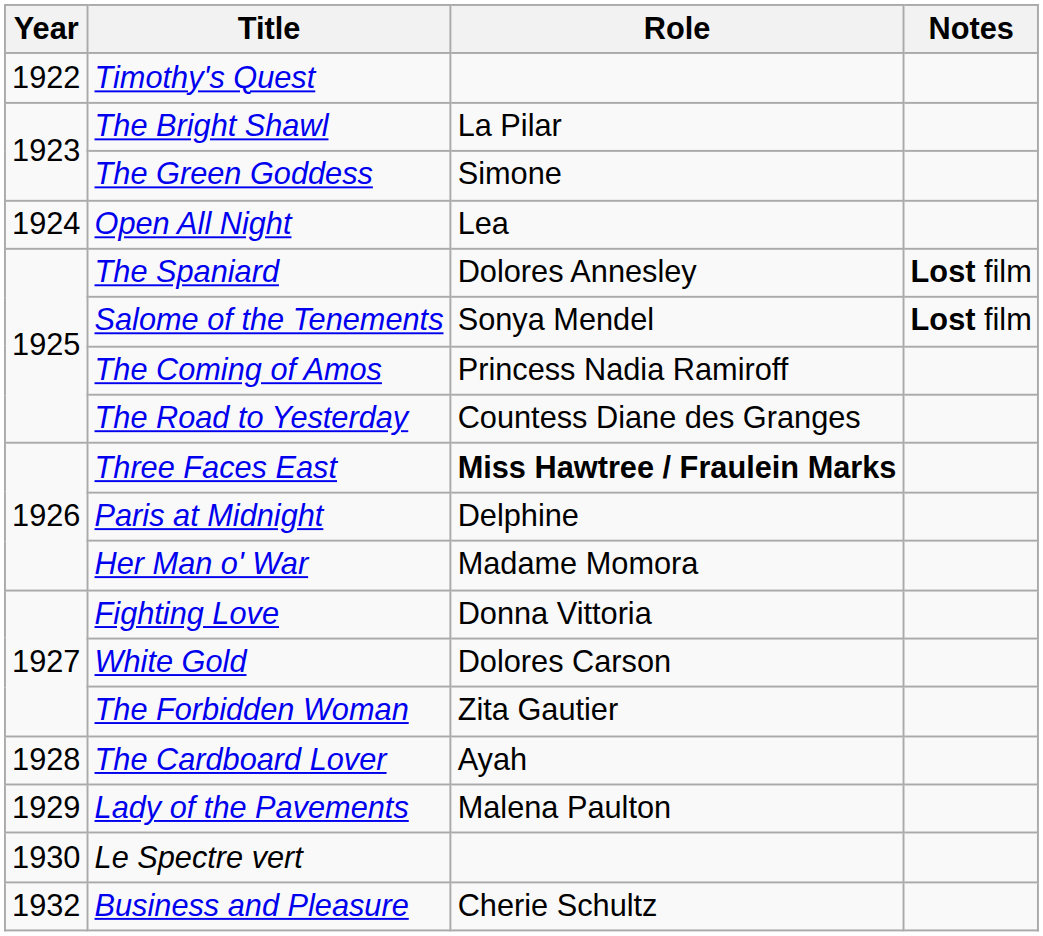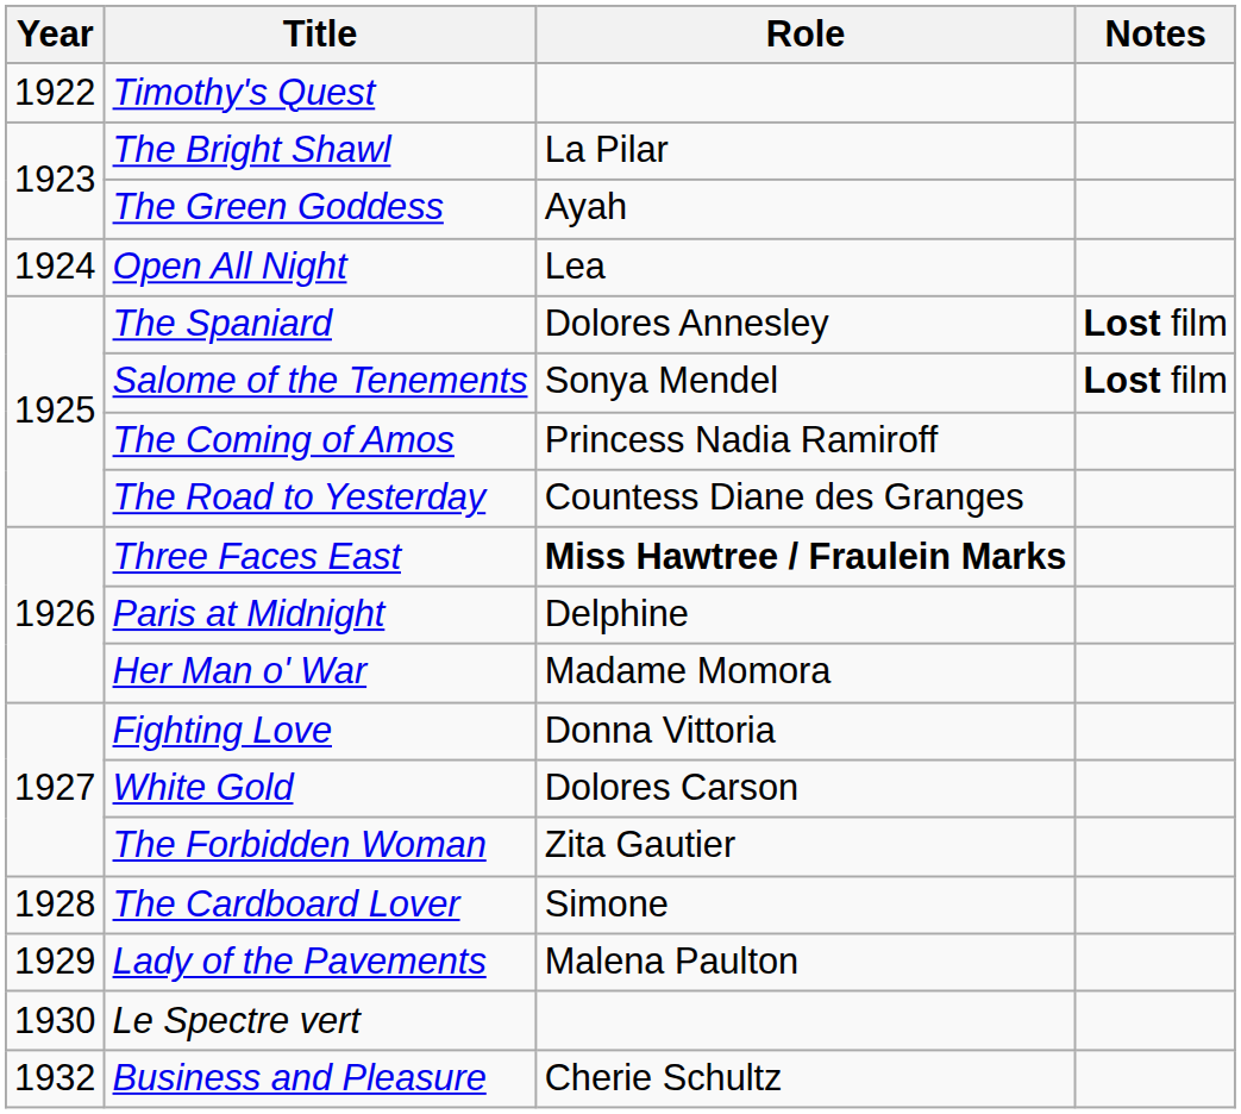The Green Goddess | Role: Simone -> Ayah
The Cardboard Lover | Role: Ayah -> Simone
